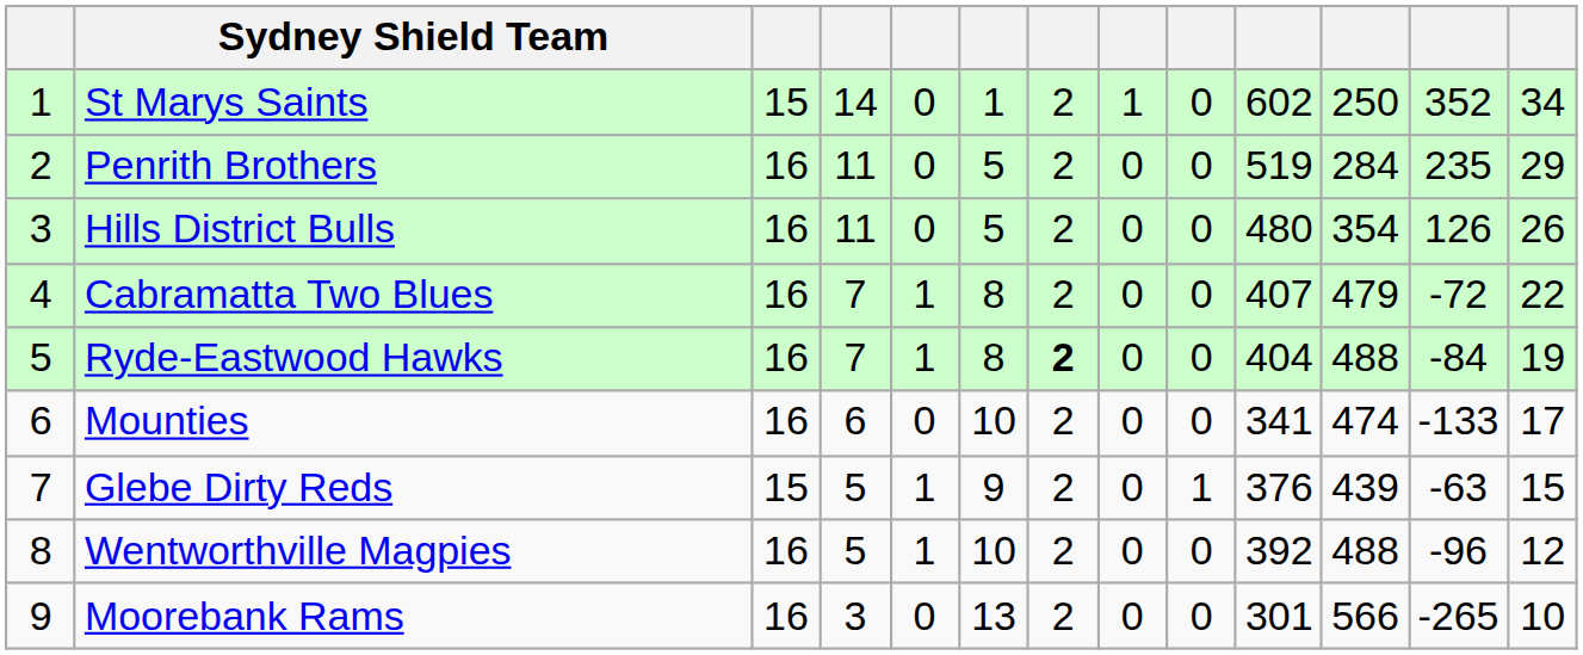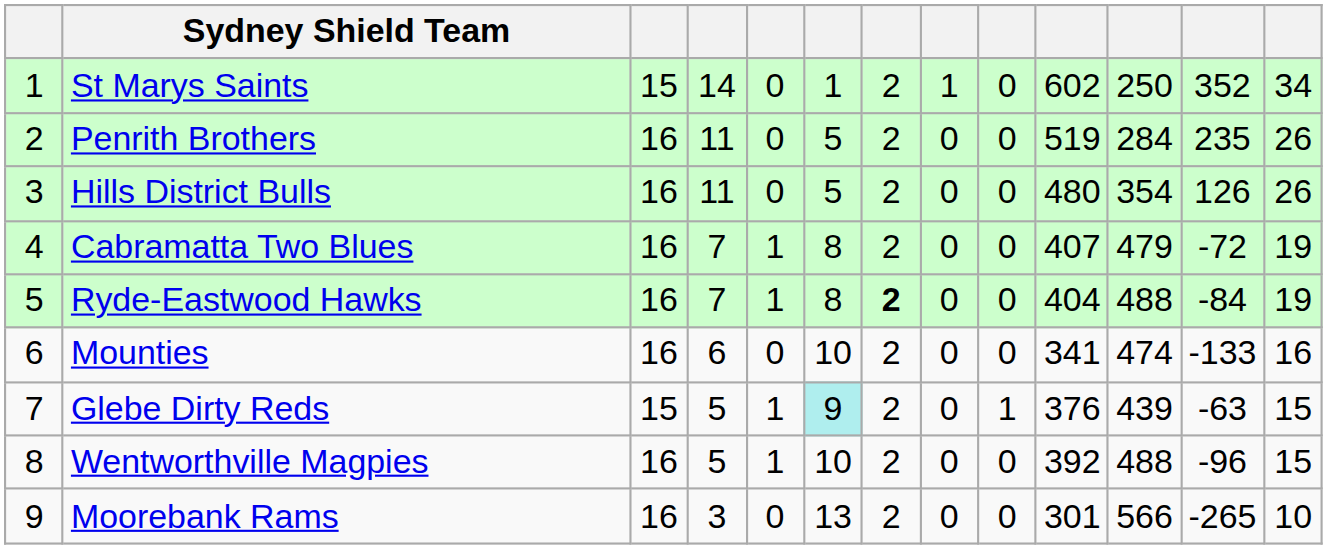Penrith Brothers | column 13: 29 -> 26
Cabramatta Two Blues | column 13: 22 -> 19
Mounties | column 13: 17 -> 16
Glebe Dirty Reds | column 6: no background -> paleturquoise background
Wentworthville Magpies | column 13: 12 -> 15
